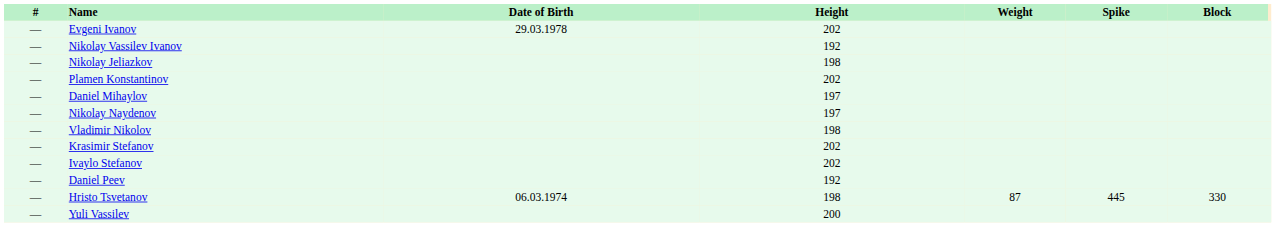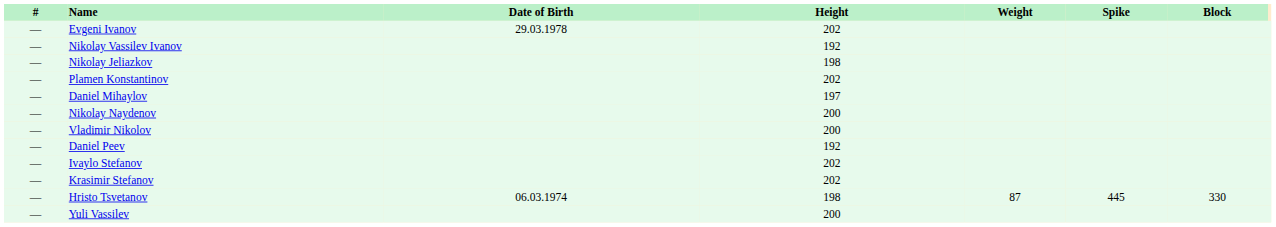Nikolay Naydenov | Height: 197 -> 200
Vladimir Nikolov | Height: 198 -> 200
rows swapped: Daniel Peev <-> Krasimir Stefanov
